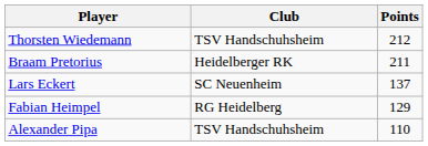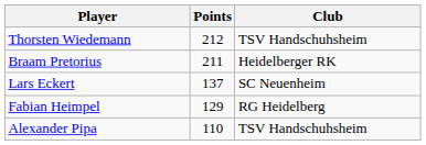columns swapped: Club <-> Points
